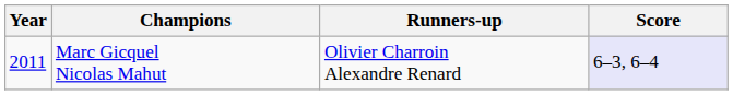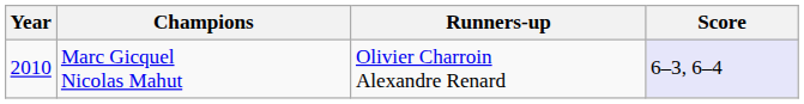Marc Gicquel Nicolas Mahut | Year: 2011 -> 2010
